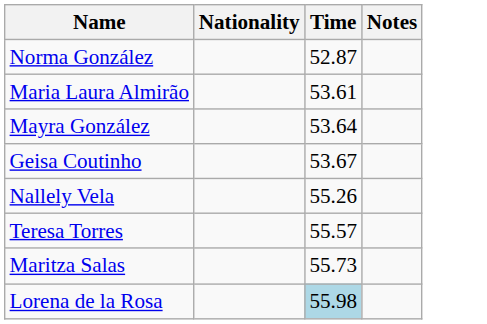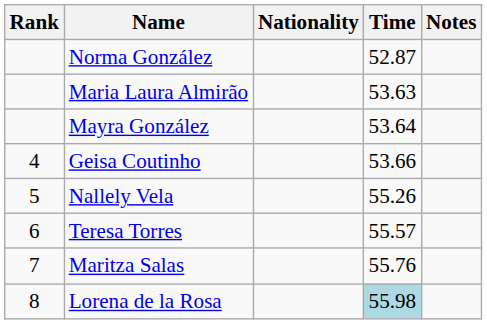+ column: Rank | 4 | 5 | 6 | 7 | 8
Maria Laura Almirão | Time: 53.61 -> 53.63
Geisa Coutinho | Time: 53.67 -> 53.66
Maritza Salas | Time: 55.73 -> 55.76
